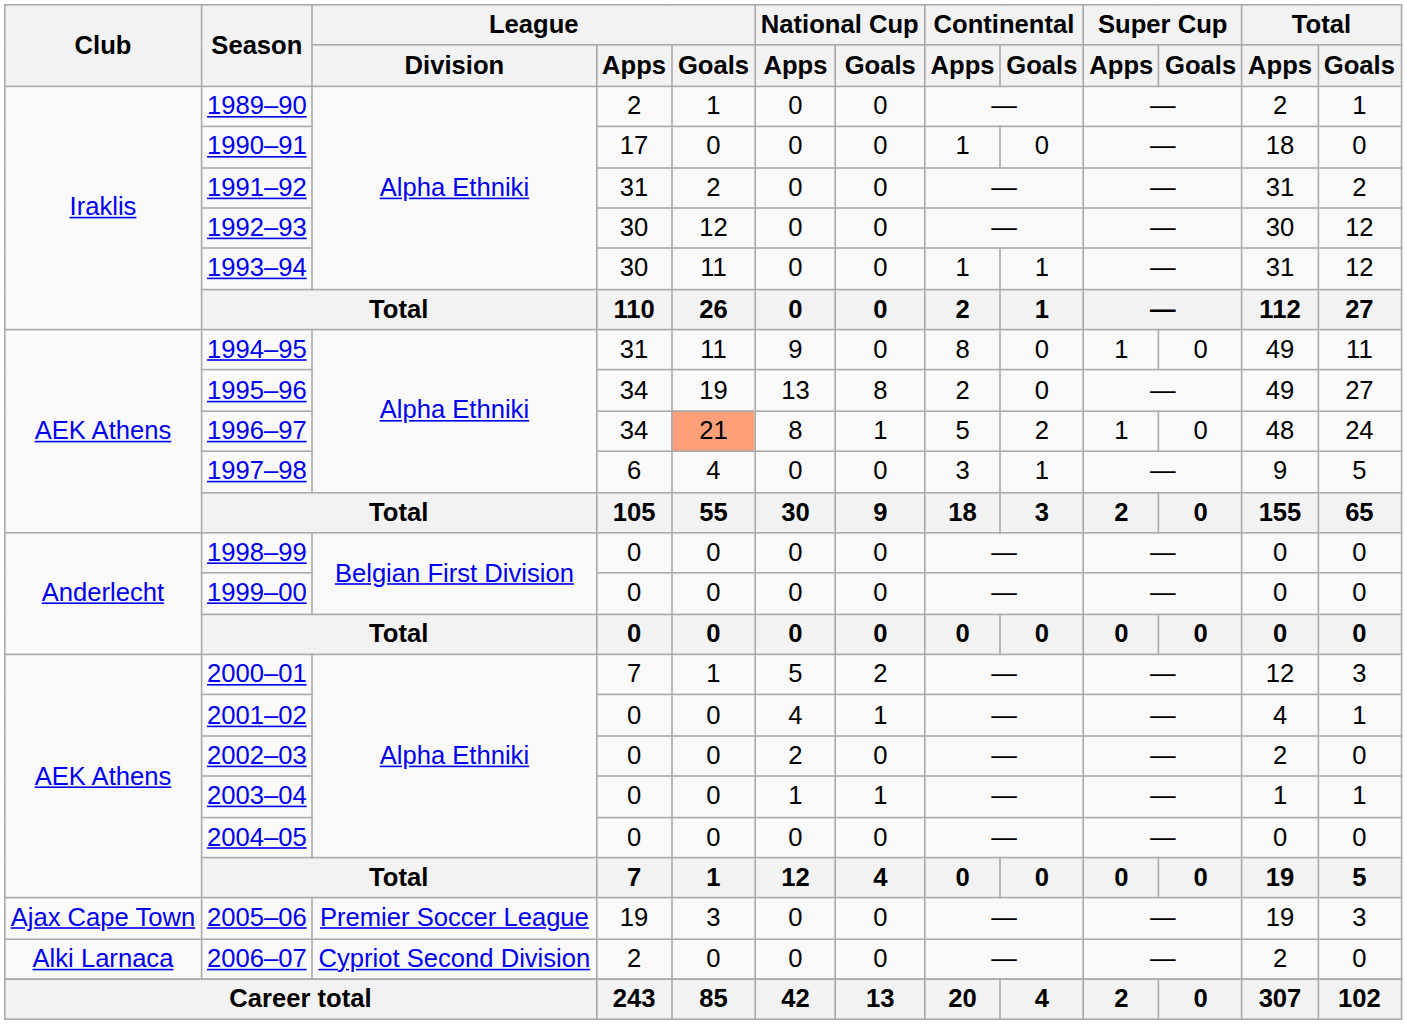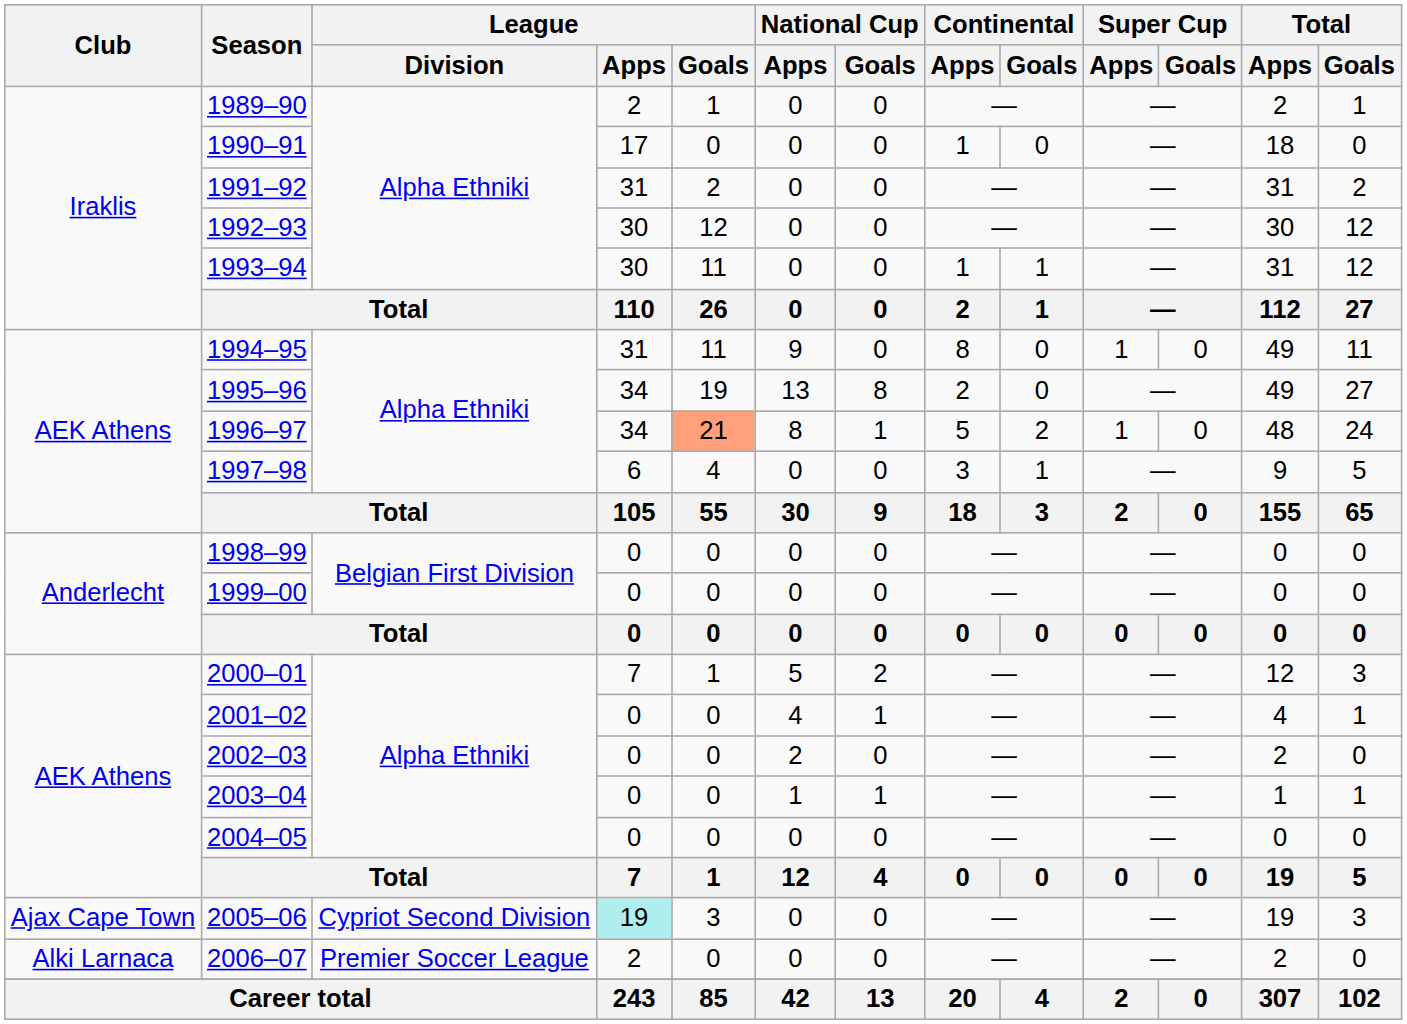2005–06 | League / Division: Premier Soccer League -> Cypriot Second Division
2005–06 | League / Apps: no background -> paleturquoise background
2006–07 | League / Division: Cypriot Second Division -> Premier Soccer League
